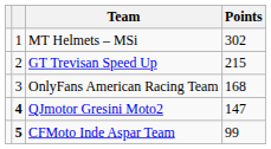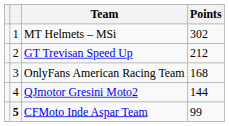GT Trevisan Speed Up | Points: 215 -> 212
QJmotor Gresini Moto2 | column 2: bold -> normal
QJmotor Gresini Moto2 | Points: 147 -> 144
